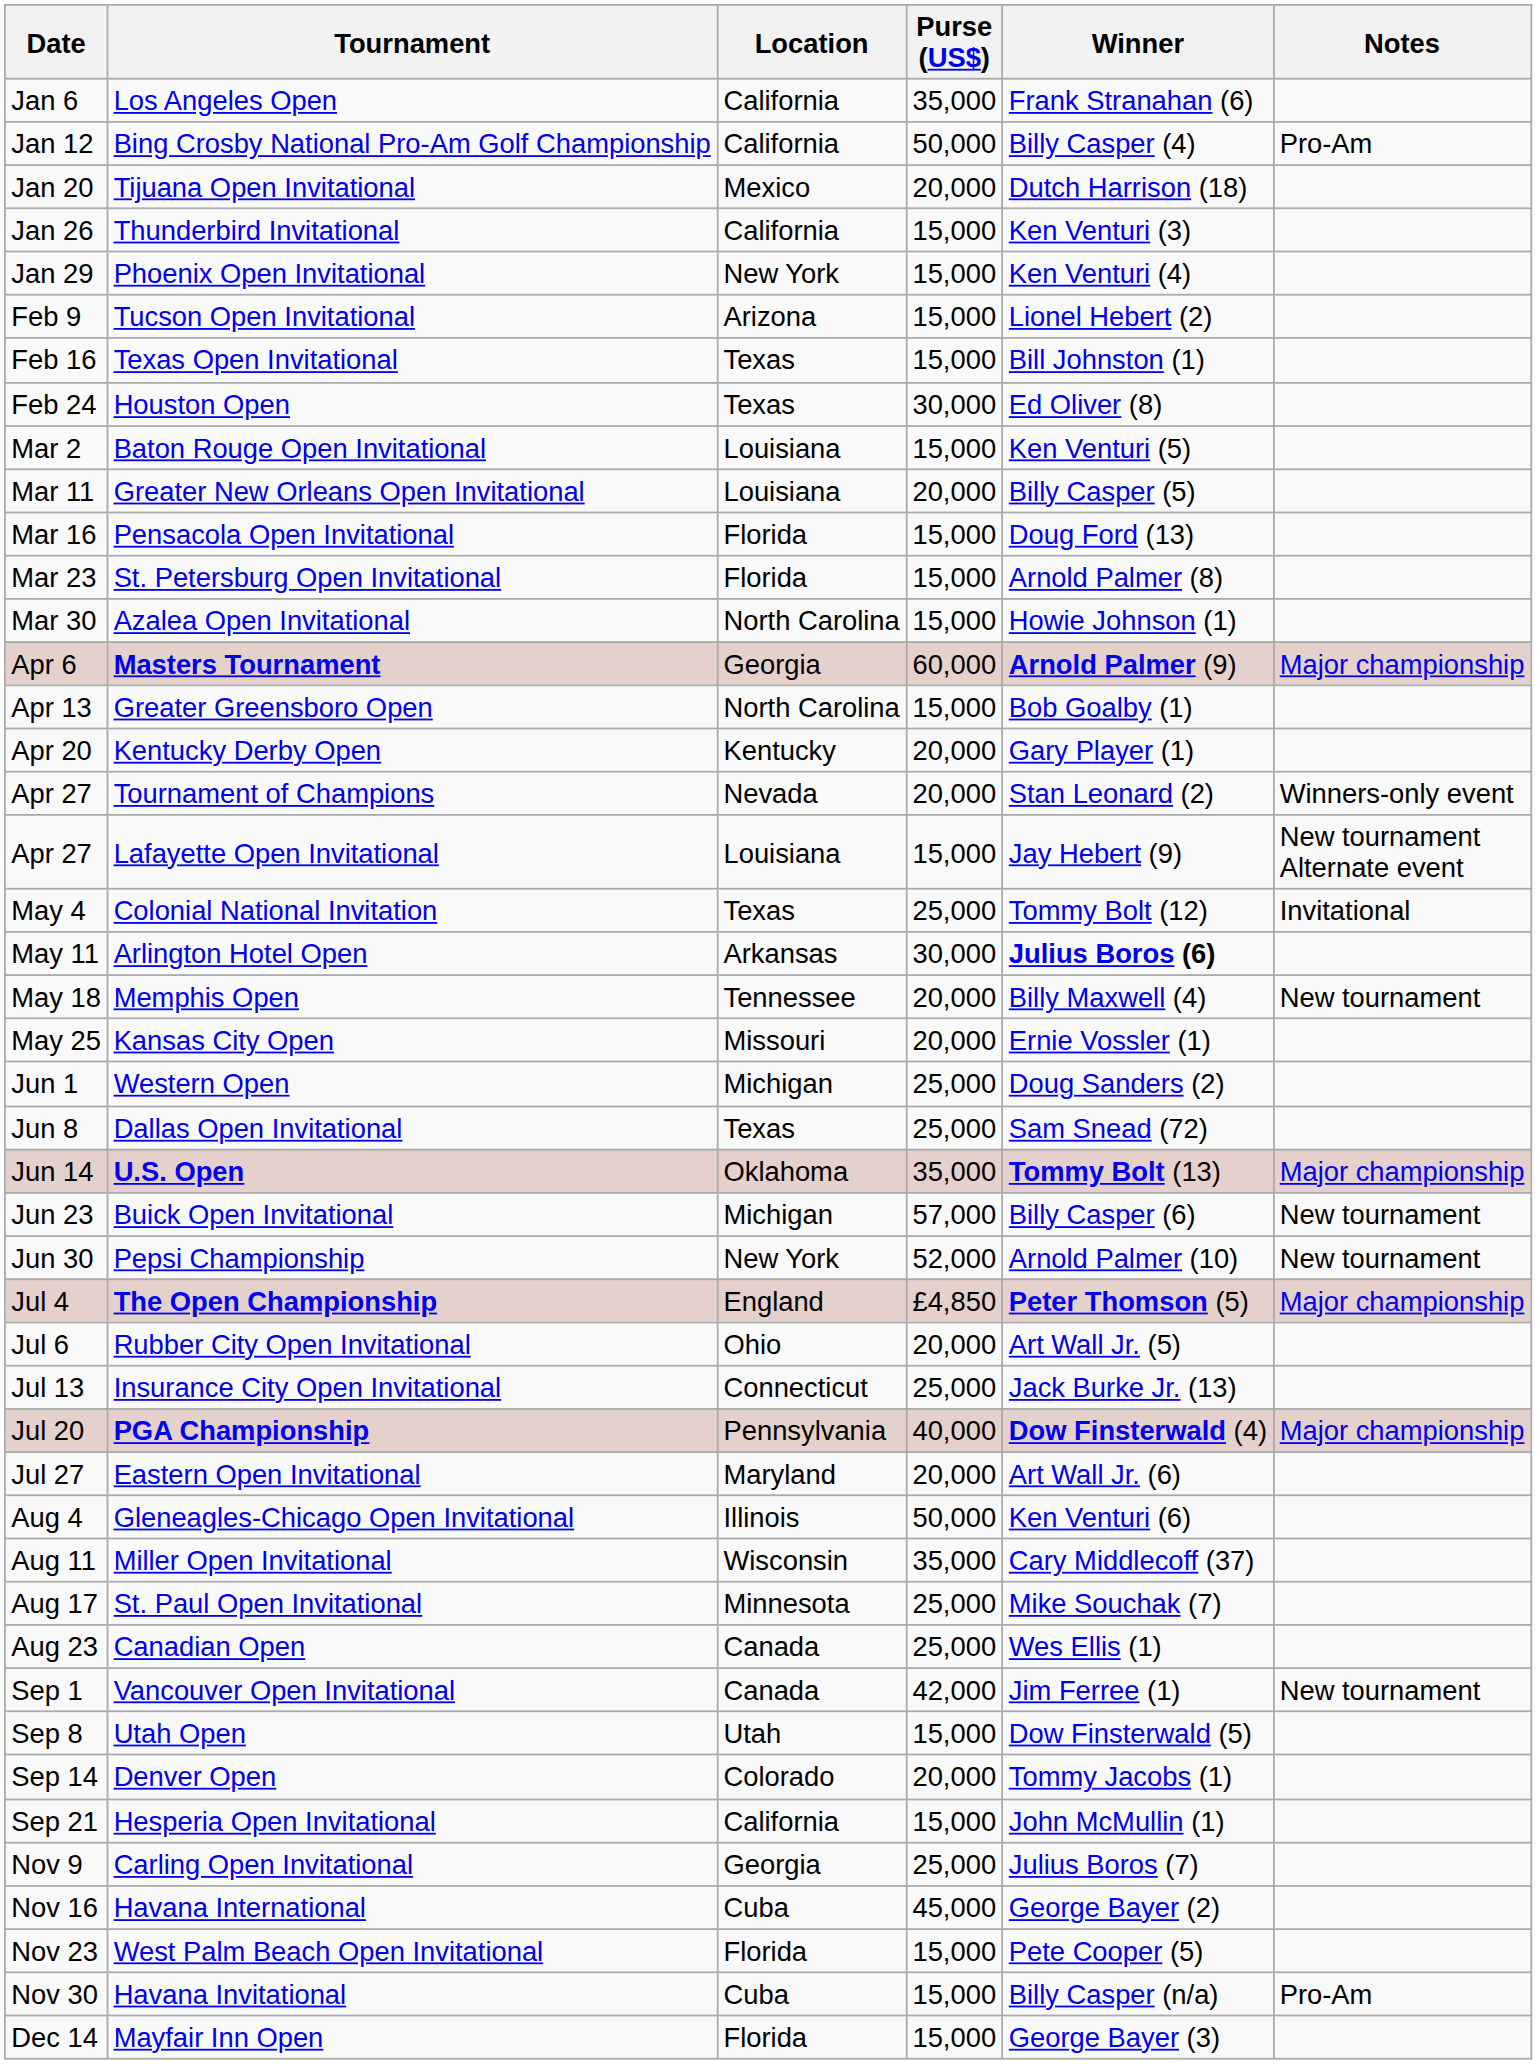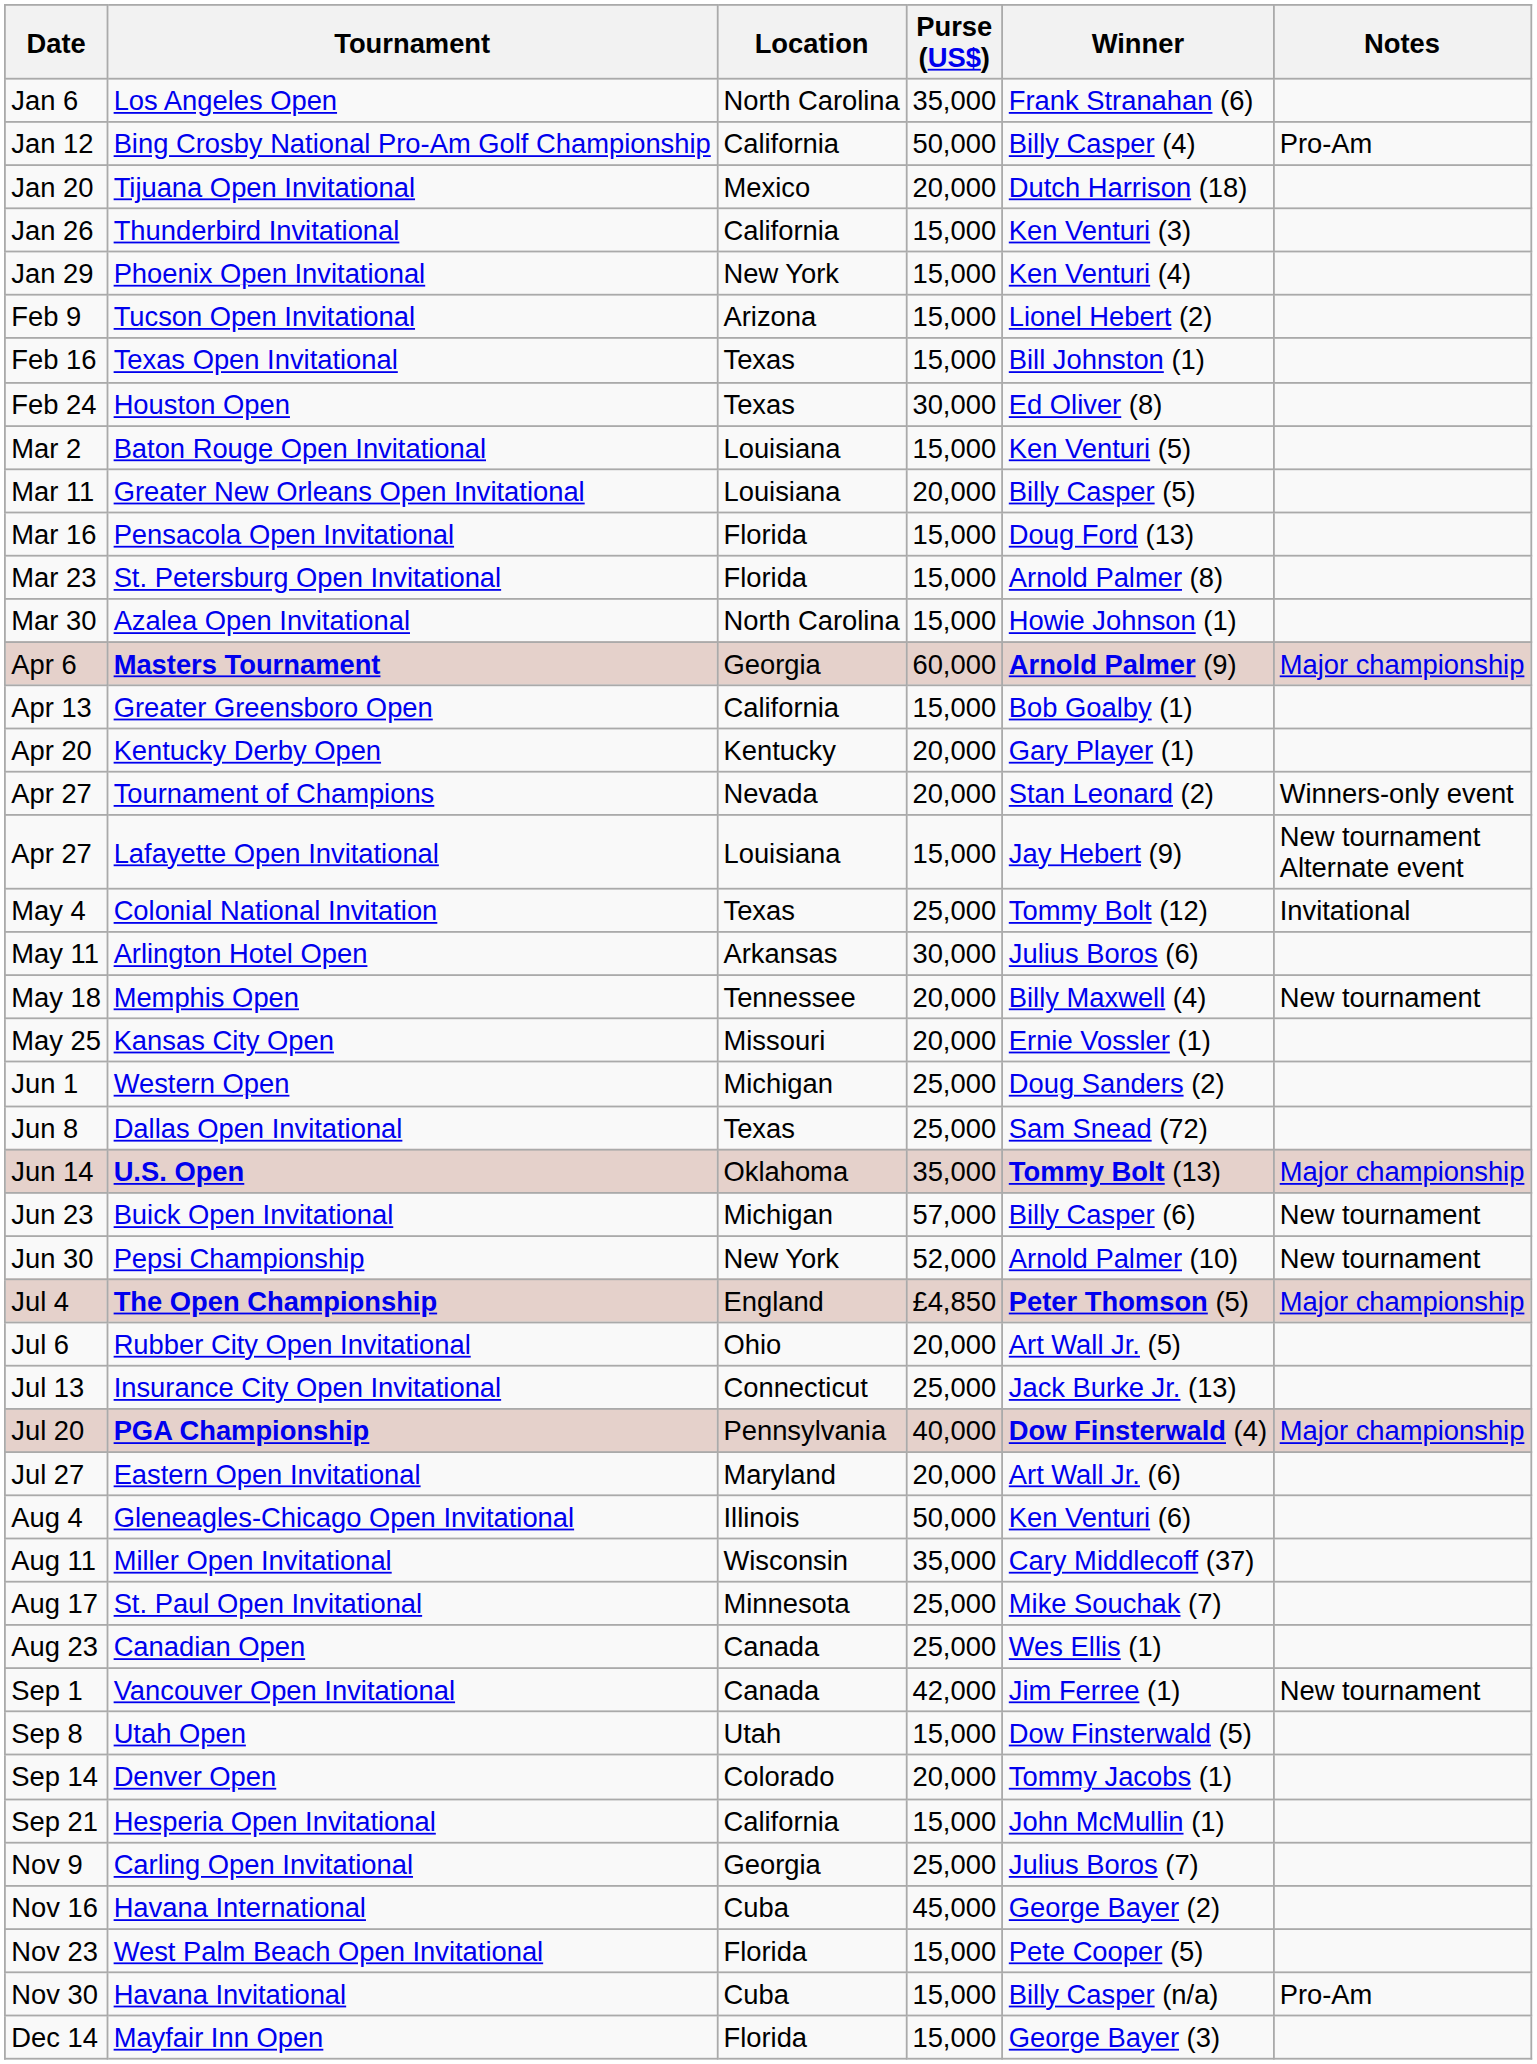Los Angeles Open | Location: California -> North Carolina
Greater Greensboro Open | Location: North Carolina -> California
Arlington Hotel Open | Winner: bold -> normal
